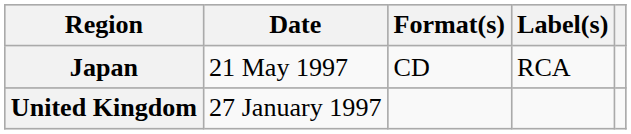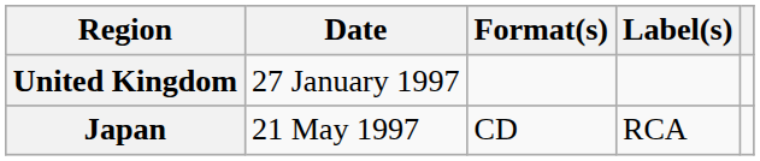rows swapped: United Kingdom <-> Japan
